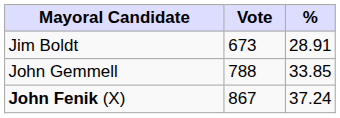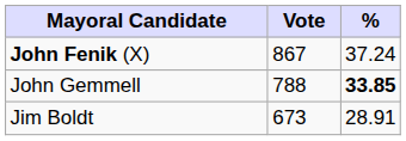rows swapped: John Fenik (X) <-> Jim Boldt
John Gemmell | %: normal -> bold
